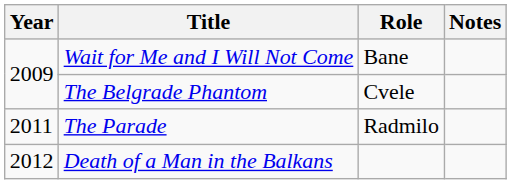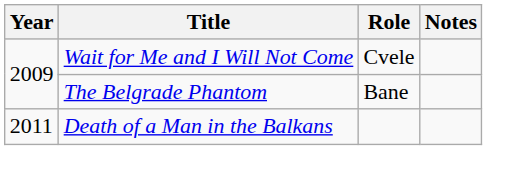Wait for Me and I Will Not Come | Role: Bane -> Cvele
The Belgrade Phantom | Role: Cvele -> Bane
- row: 2011 | The Parade | Radmilo
Death of a Man in the Balkans | Year: 2012 -> 2011
